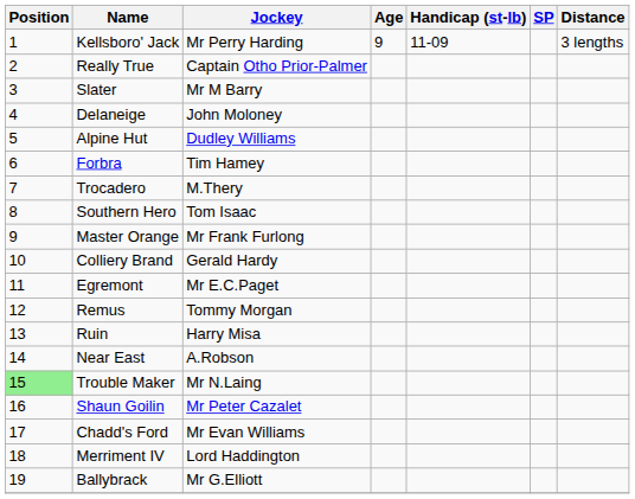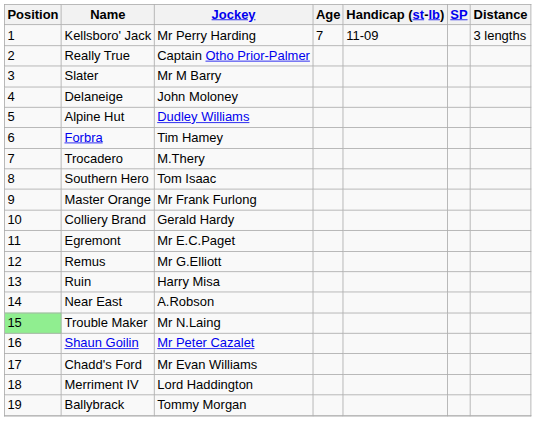Kellsboro' Jack | Age: 9 -> 7
Remus | Jockey: Tommy Morgan -> Mr G.Elliott
Ballybrack | Jockey: Mr G.Elliott -> Tommy Morgan
